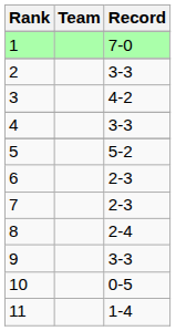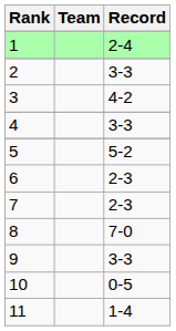1 | Record: 7-0 -> 2-4
8 | Record: 2-4 -> 7-0
